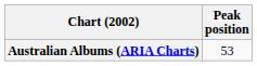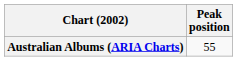Australian Albums (ARIA Charts) | Peak position: 53 -> 55
